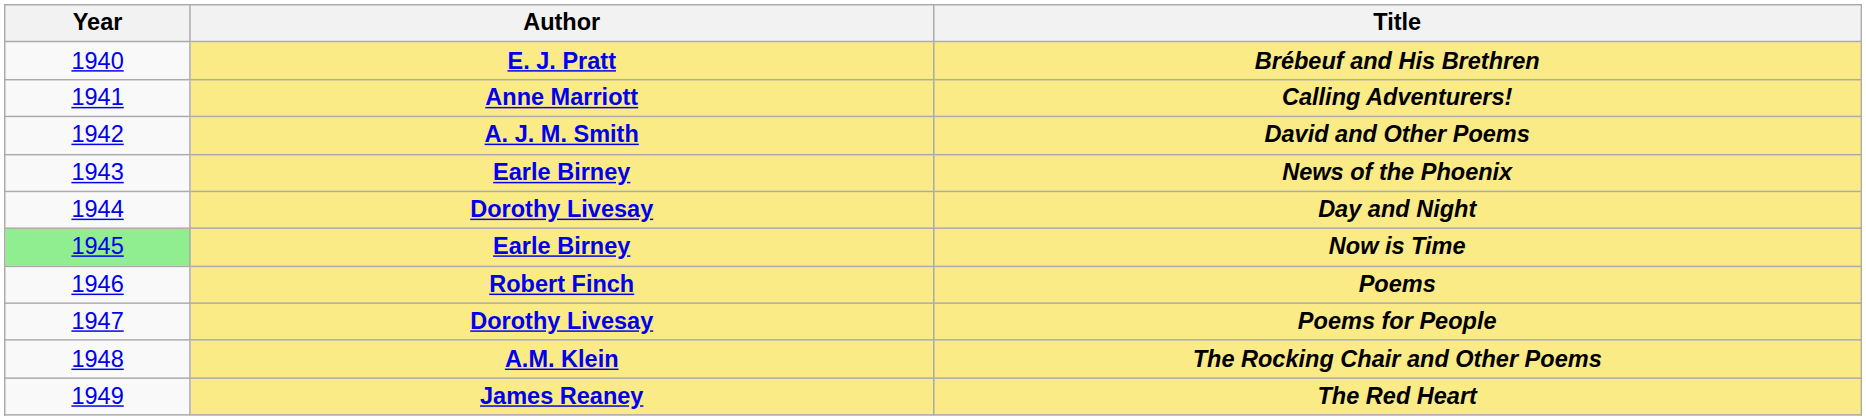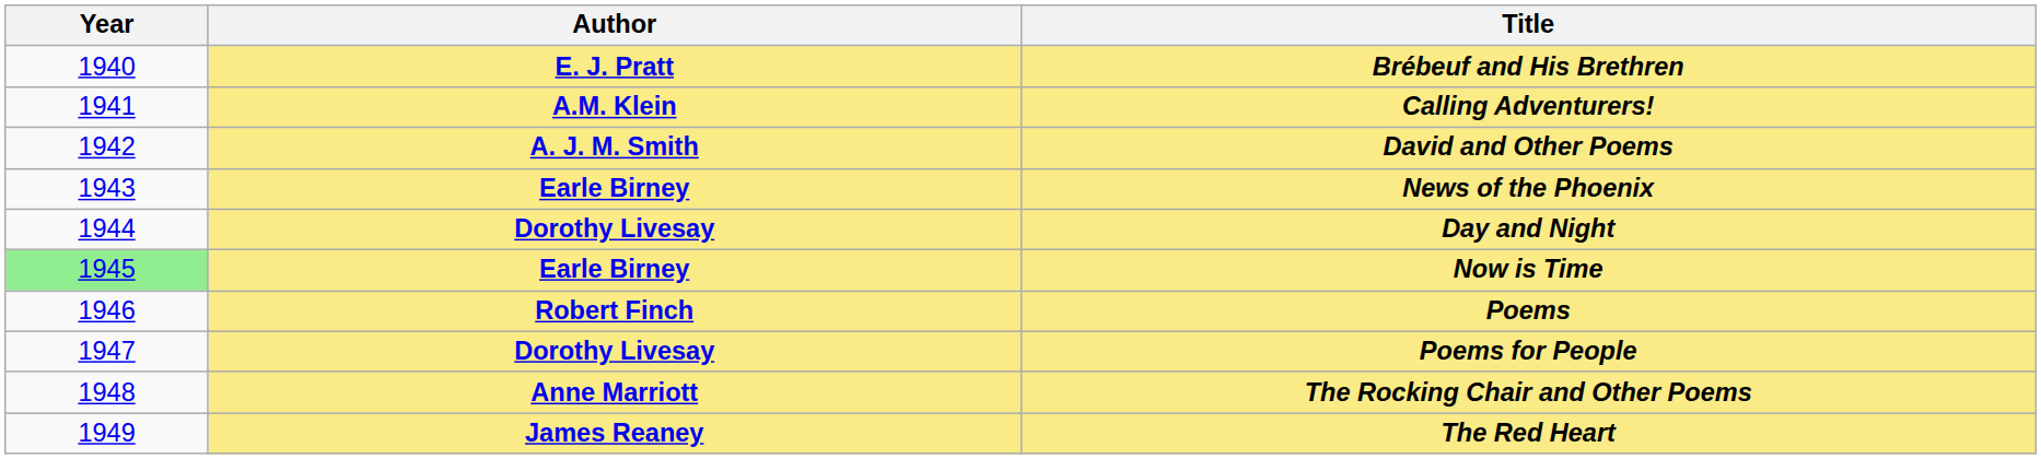Calling Adventurers! | Author: Anne Marriott -> A.M. Klein
The Rocking Chair and Other Poems | Author: A.M. Klein -> Anne Marriott
